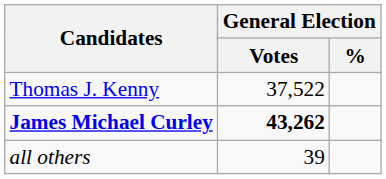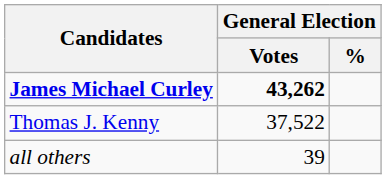rows swapped: James Michael Curley <-> Thomas J. Kenny
